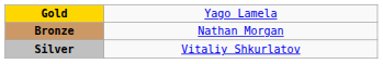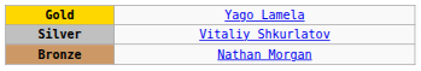rows swapped: Silver <-> Bronze
